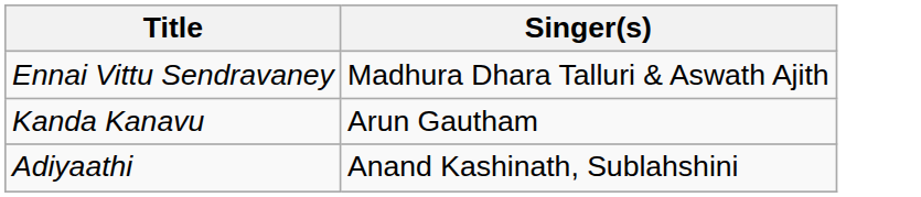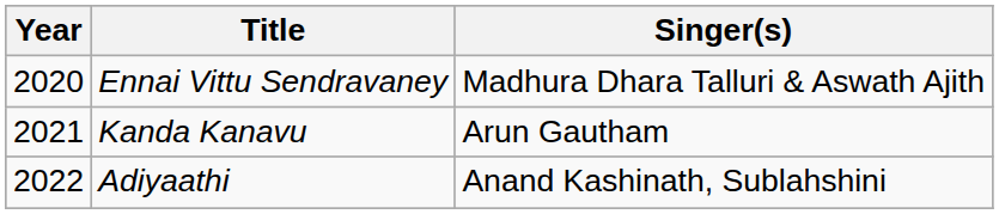+ column: Year | 2020 | 2021 | 2022
